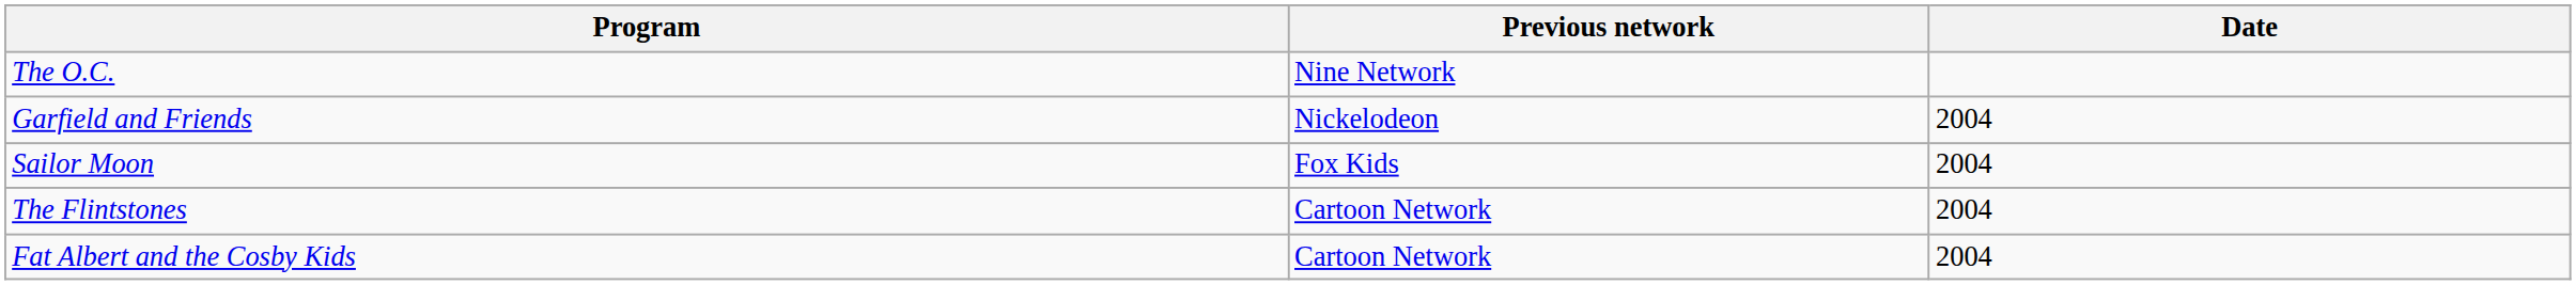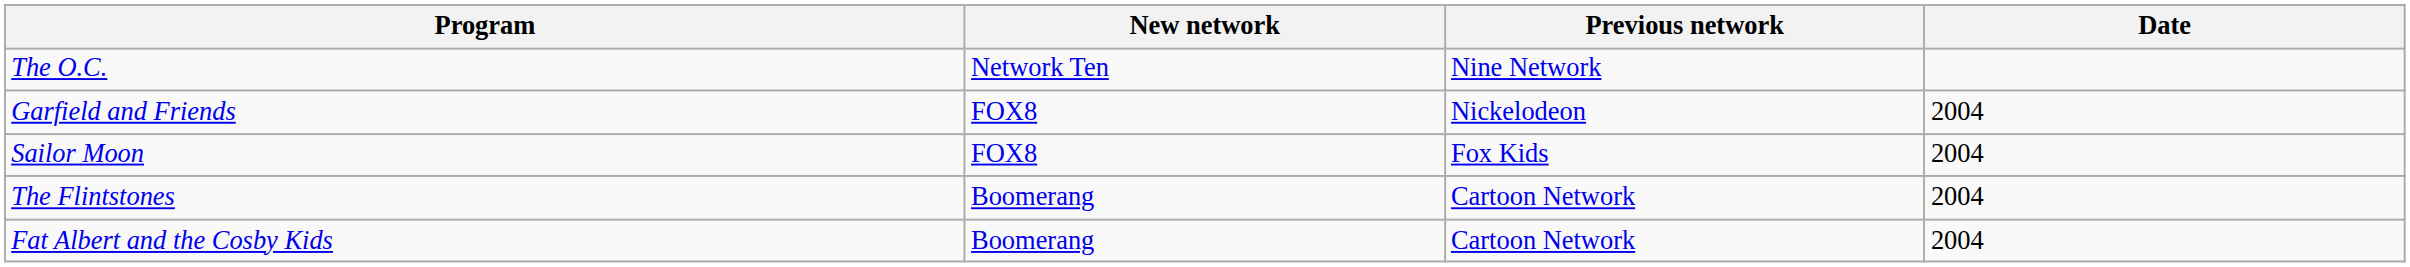+ column: New network | Network Ten | FOX8 | FOX8 | Boomerang | Boomerang
